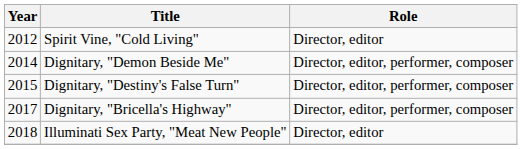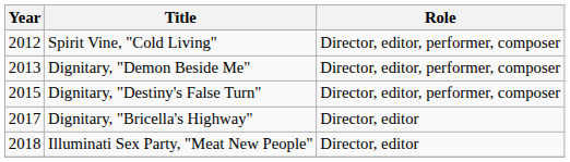Spirit Vine, "Cold Living" | Role: Director, editor -> Director, editor, performer, composer
Dignitary, "Demon Beside Me" | Year: 2014 -> 2013
Dignitary, "Bricella's Highway" | Role: Director, editor, performer, composer -> Director, editor
